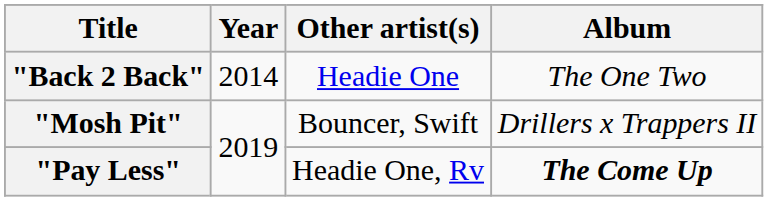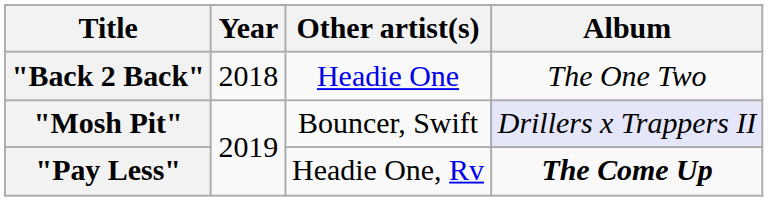"Back 2 Back" | Year: 2014 -> 2018
"Mosh Pit" | Album: no background -> lavender background
